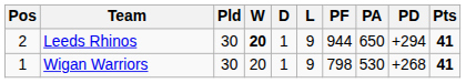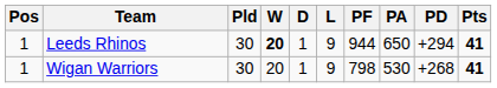Leeds Rhinos | Pos: 2 -> 1
